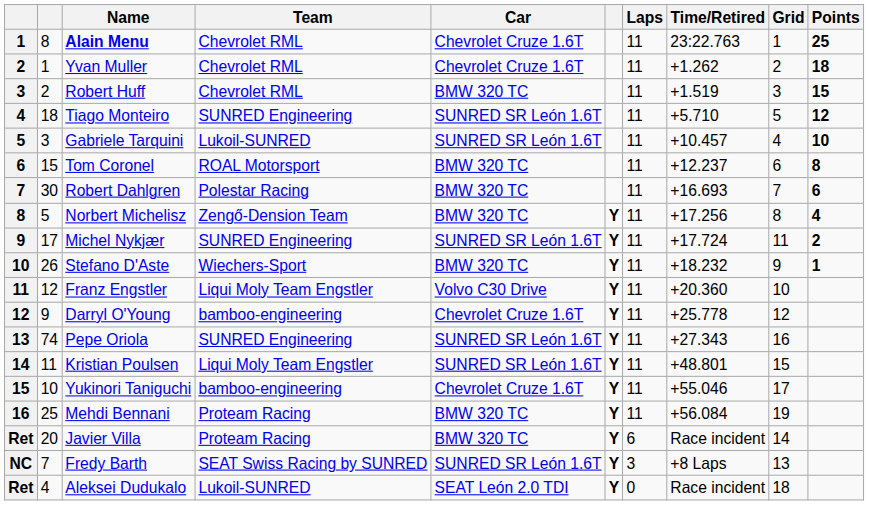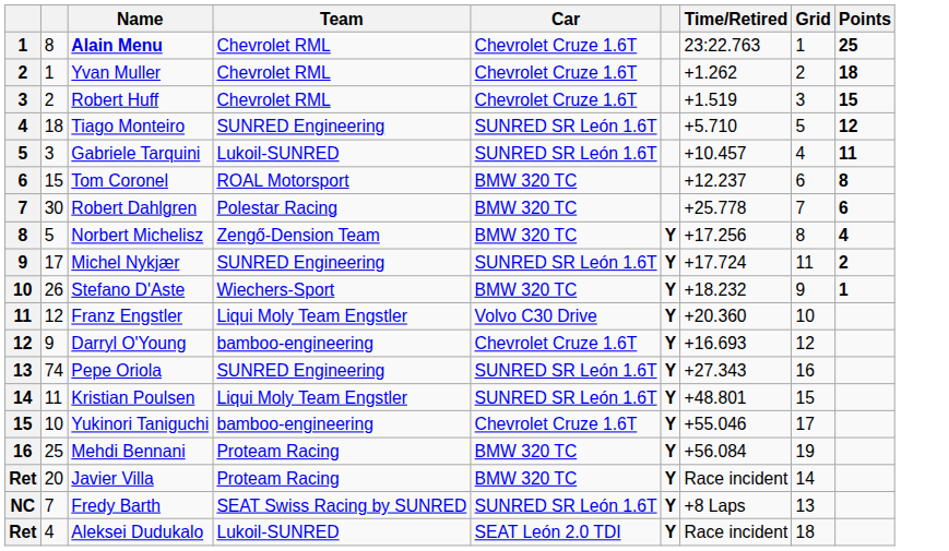- column: Laps | 11 | 11 | 11 | 11 | 11 | 11 | 11 | 11 | 11 | 11 | 11 | 11 | 11 | 11 | 11 | 11 | 6 | 3 | 0
Robert Huff | Car: BMW 320 TC -> Chevrolet Cruze 1.6T
Gabriele Tarquini | Points: 10 -> 11
Robert Dahlgren | Time/Retired: +16.693 -> +25.778
Darryl O'Young | Time/Retired: +25.778 -> +16.693
